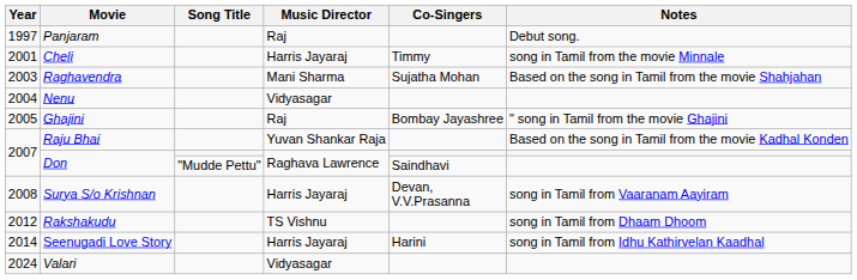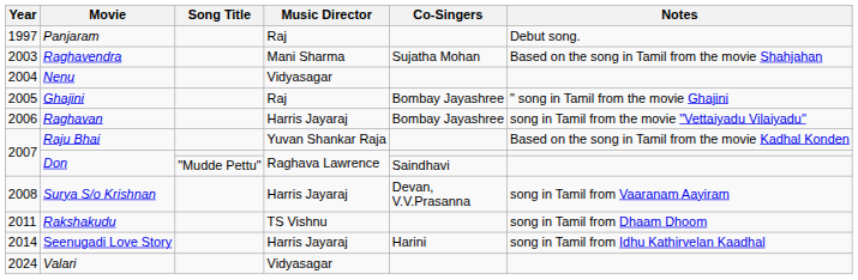- row: 2001 | Cheli | Harris Jayaraj | Timmy | song in Tamil from the movie Minnale
+ row: 2006 | Raghavan | Harris Jayaraj | Bombay Jayashree | song in Tamil from the movie "Vettaiyadu Vilaiyadu"
Rakshakudu | Year: 2012 -> 2011
